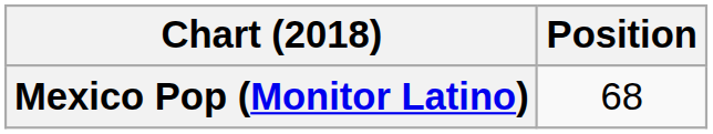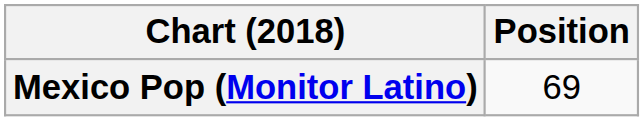Mexico Pop (Monitor Latino) | Position: 68 -> 69
